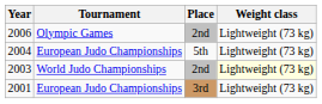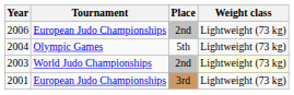2006 | Tournament: Olympic Games -> European Judo Championships
2004 | Tournament: European Judo Championships -> Olympic Games
